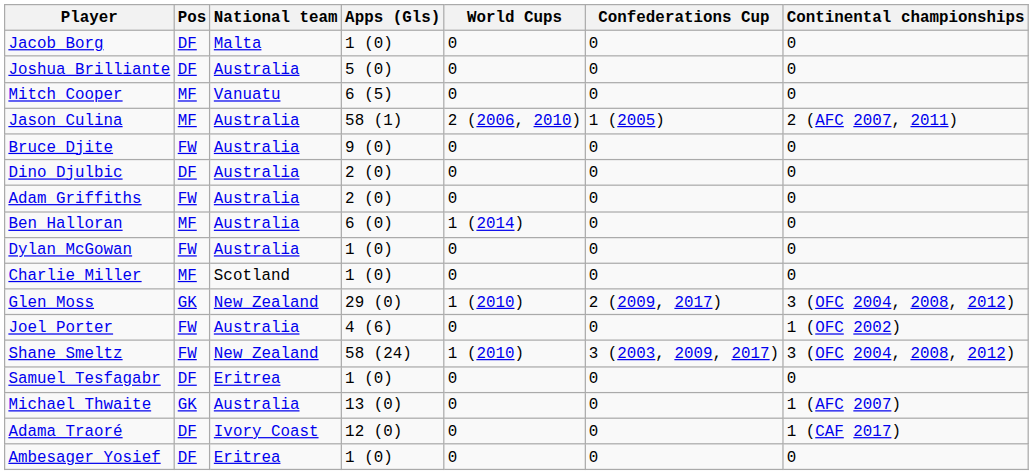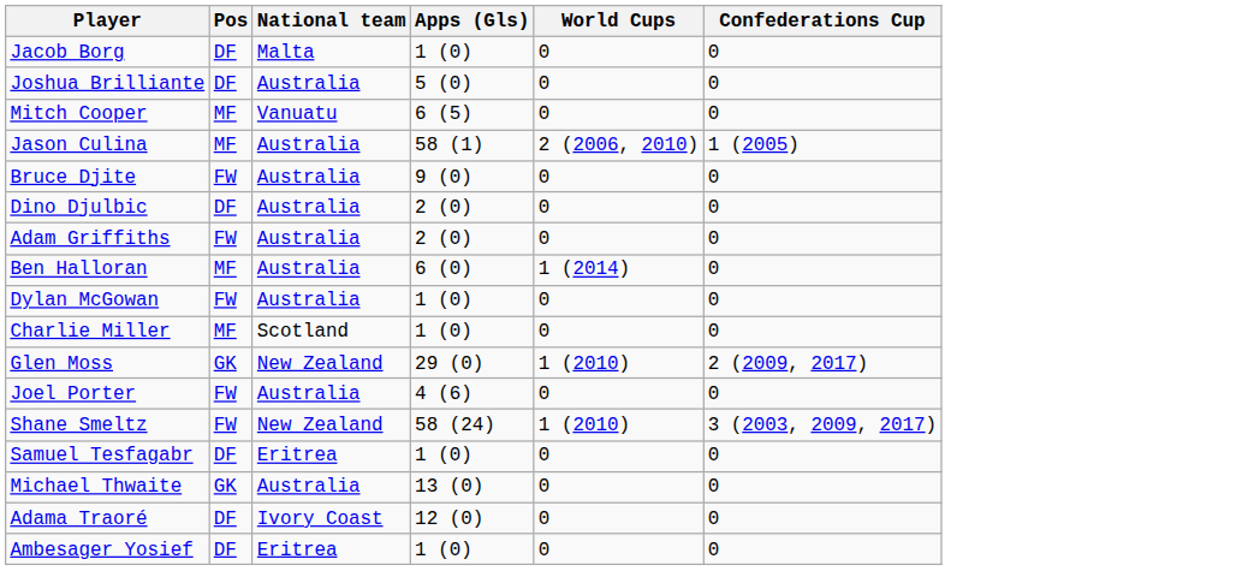- column: Continental championships | 0 | 0 | 0 | 2 (AFC 2007, 2011) | 0 | 0 | 0 | 0 | 0 | 0 | 3 (OFC 2004, 2008, 2012) | 1 (OFC 2002) | 3 (OFC 2004, 2008, 2012) | 0 | 1 (AFC 2007) | 1 (CAF 2017) | 0
